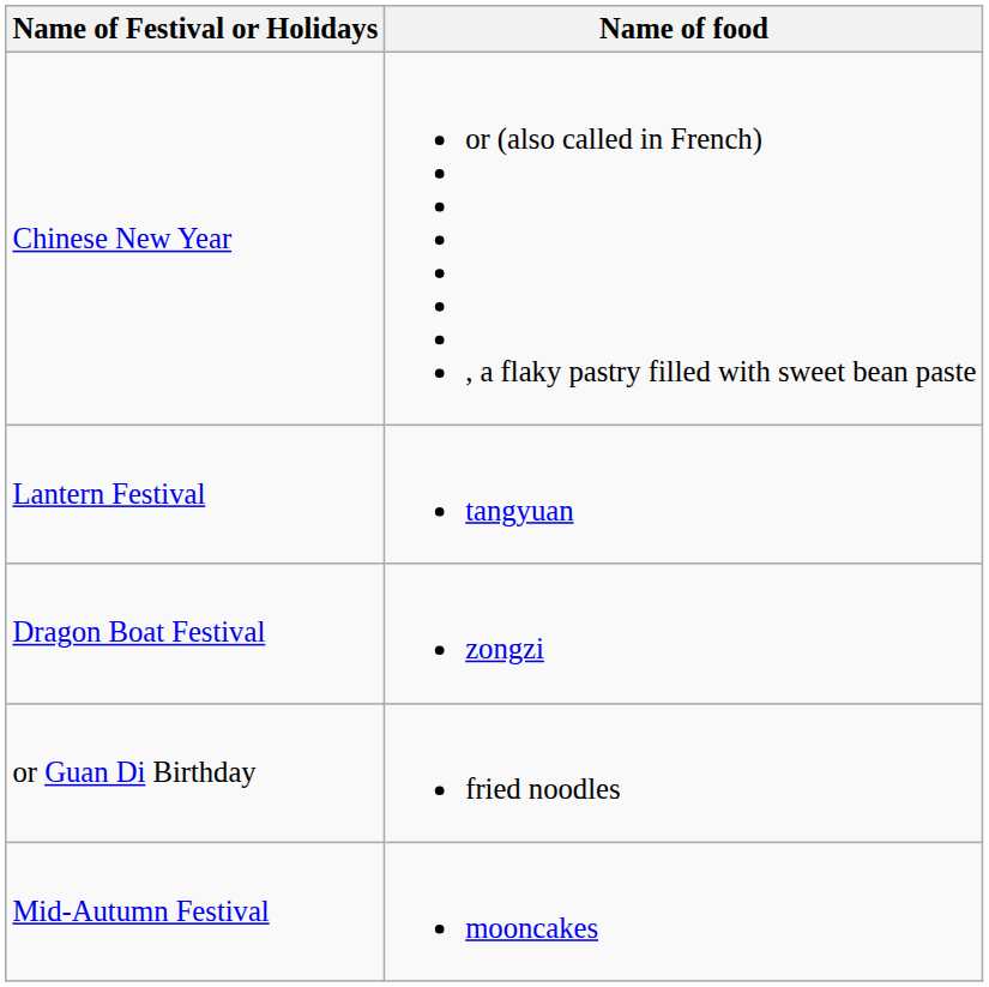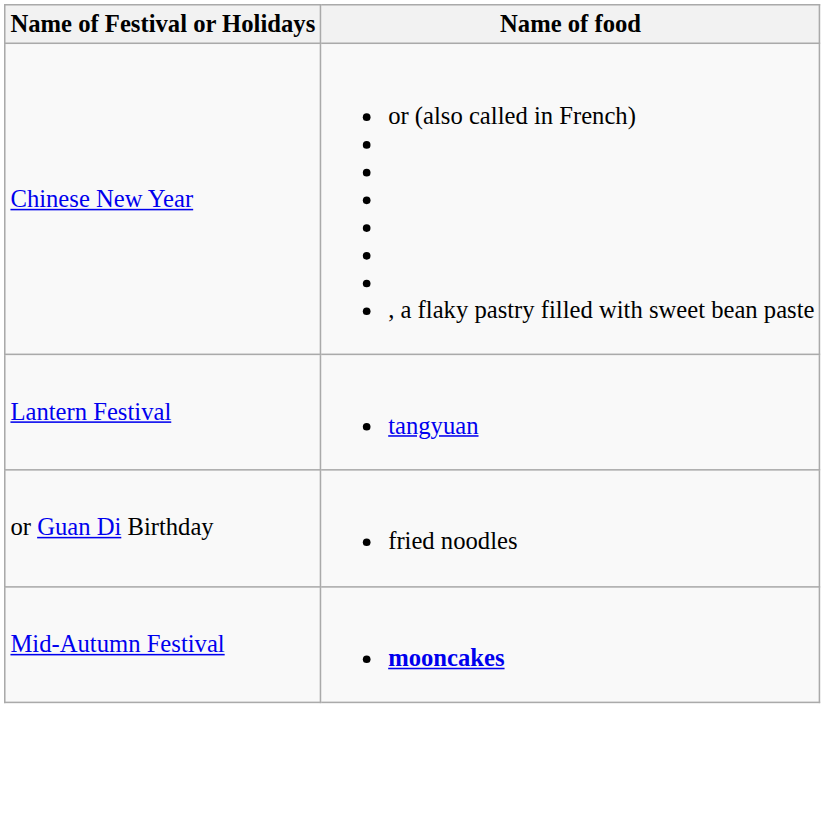- row: Dragon Boat Festival | zongzi
Mid-Autumn Festival | Name of food: normal -> bold
